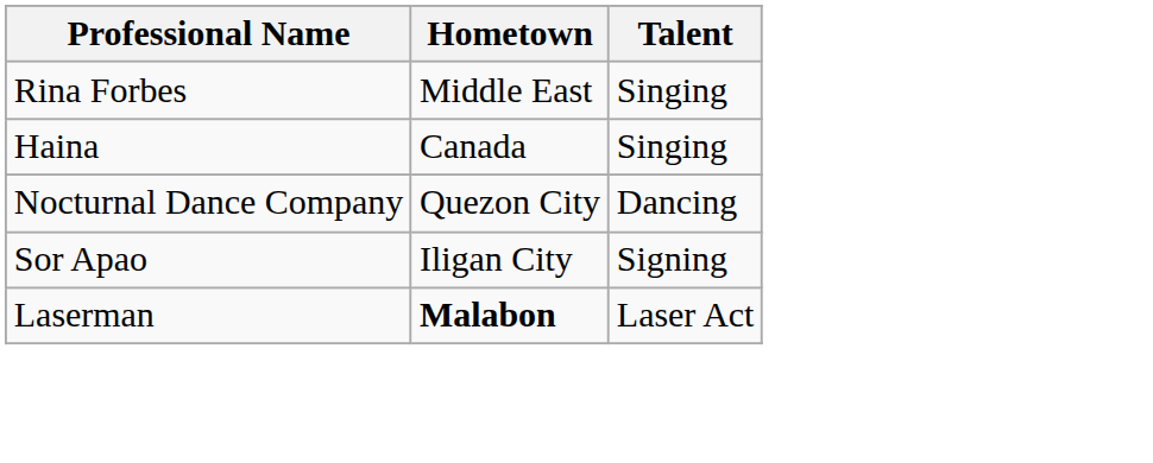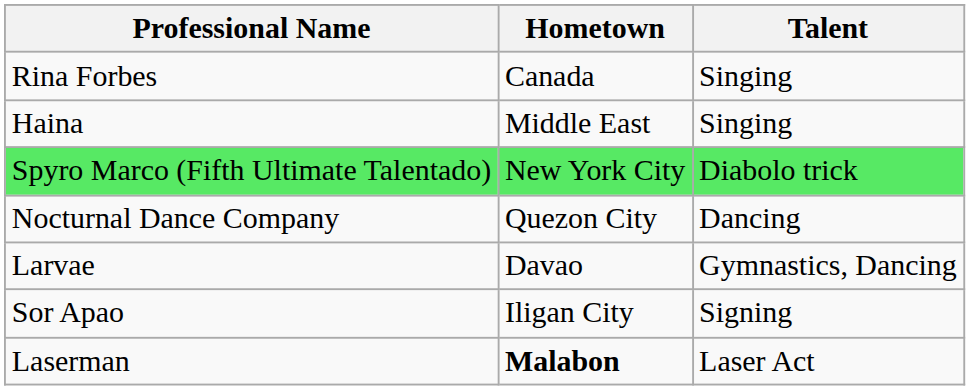Rina Forbes | Hometown: Middle East -> Canada
Haina | Hometown: Canada -> Middle East
+ row: Spyro Marco (Fifth Ultimate Talentado) | New York City | Diabolo trick
+ row: Larvae | Davao | Gymnastics, Dancing
